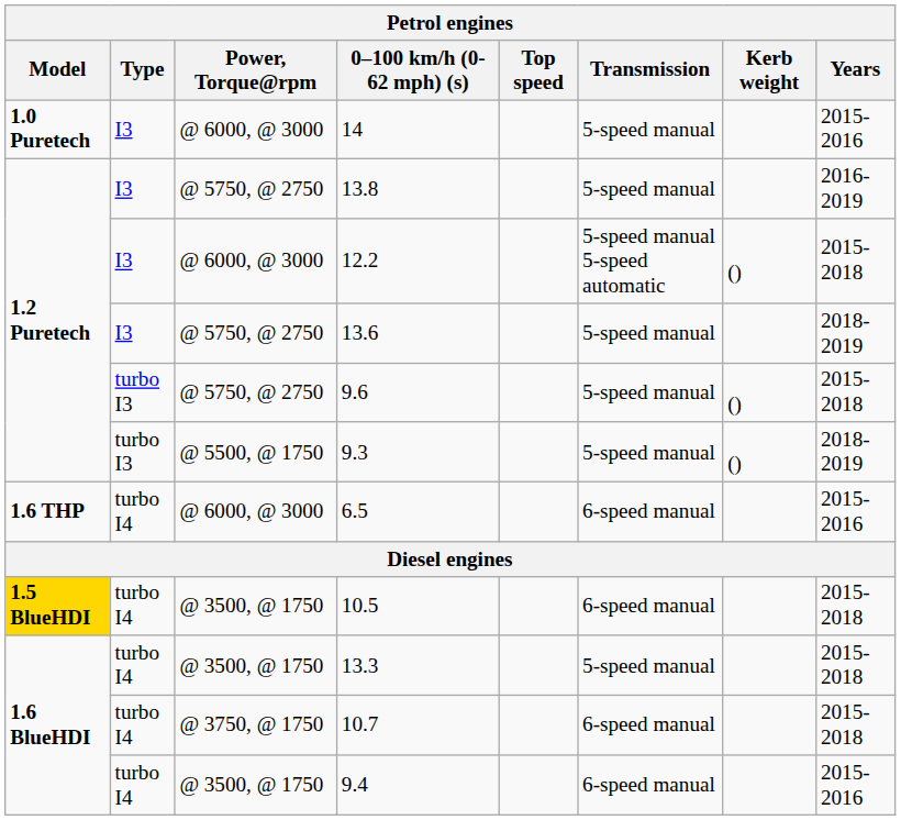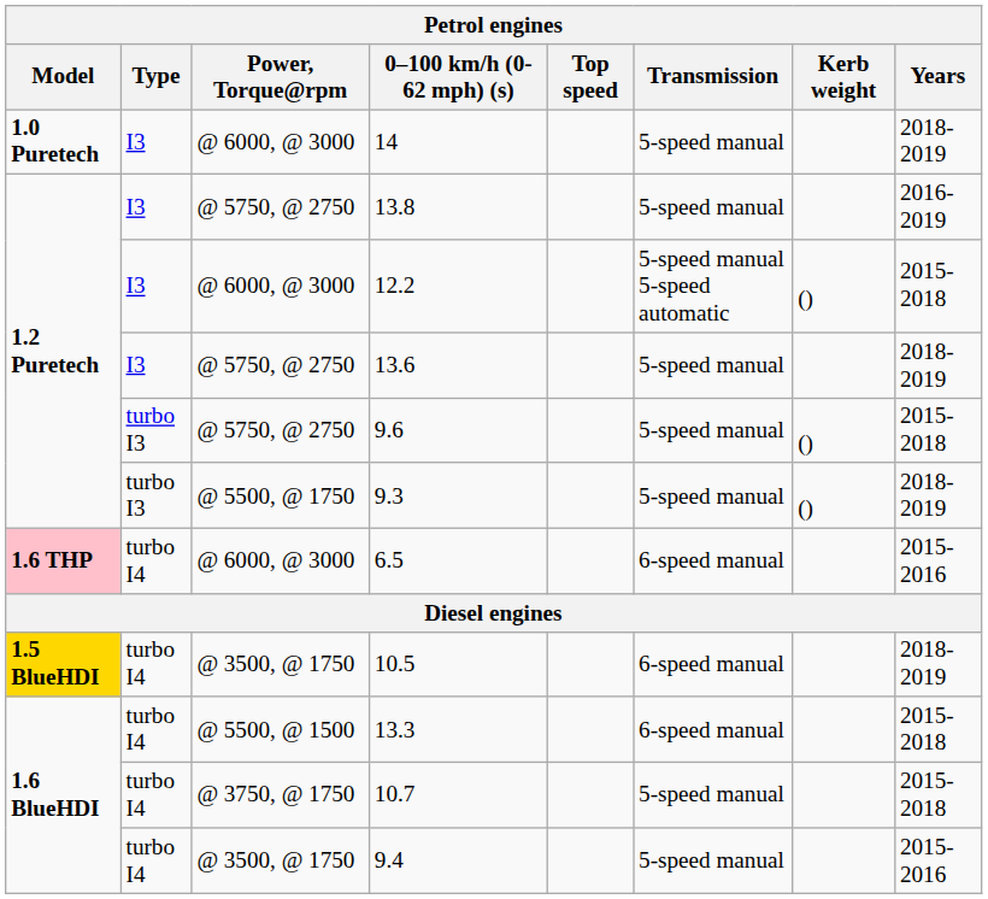14 | Years: 2015-2016 -> 2018-2019
6.5 | Model: no background -> pink background
10.5 | Years: 2015-2018 -> 2018-2019
13.3 | Power, Torque@rpm: @ 3500, @ 1750 -> @ 5500, @ 1500
13.3 | Transmission: 5-speed manual -> 6-speed manual
10.7 | Transmission: 6-speed manual -> 5-speed manual
9.4 | Transmission: 6-speed manual -> 5-speed manual
